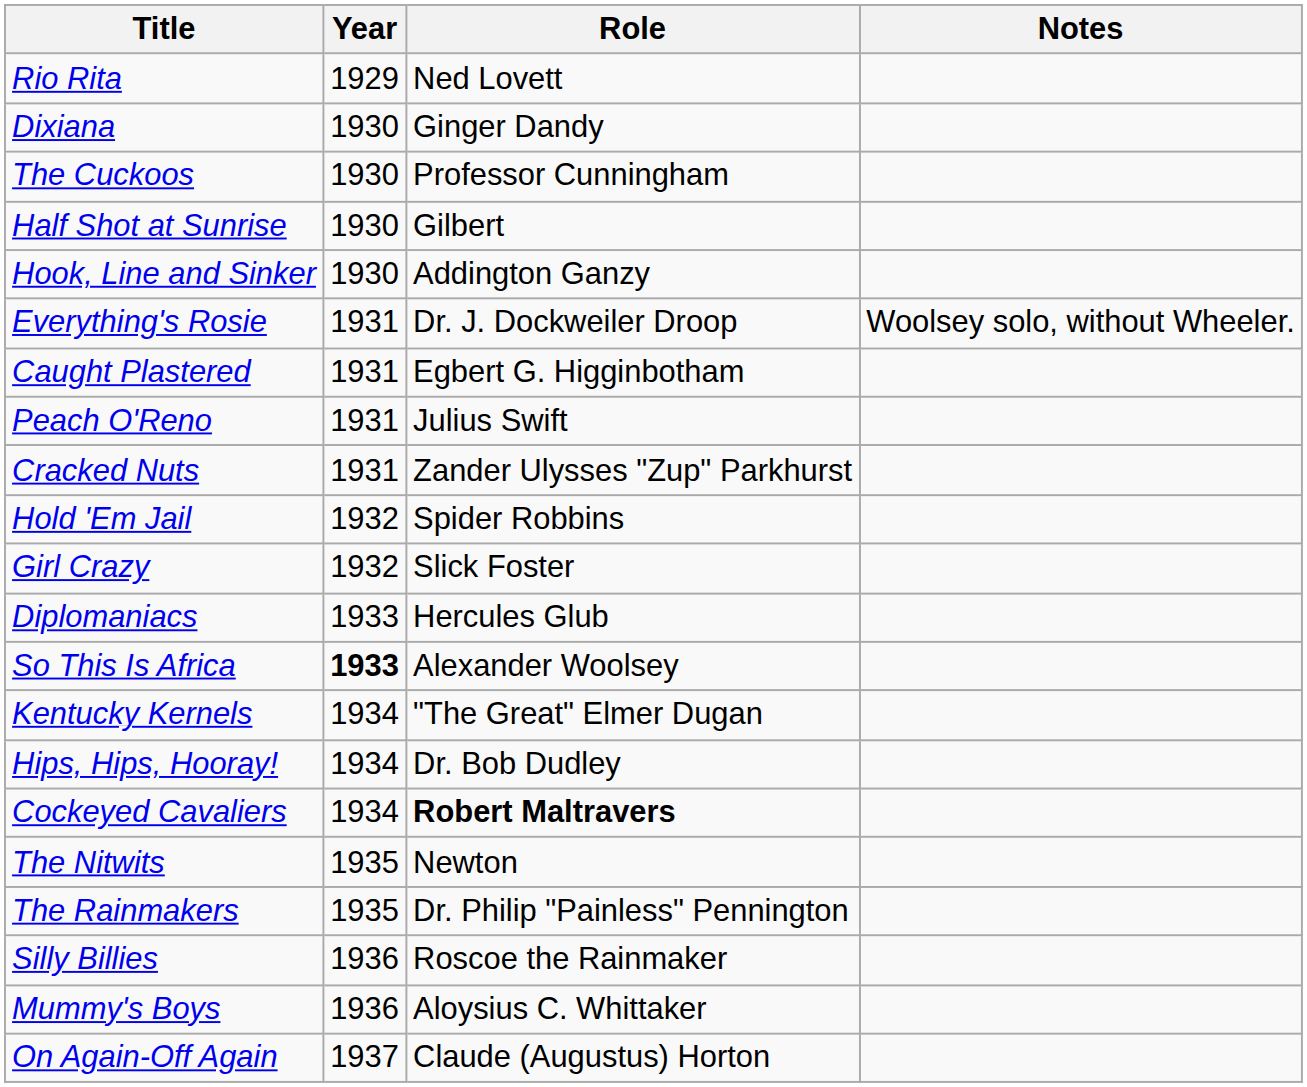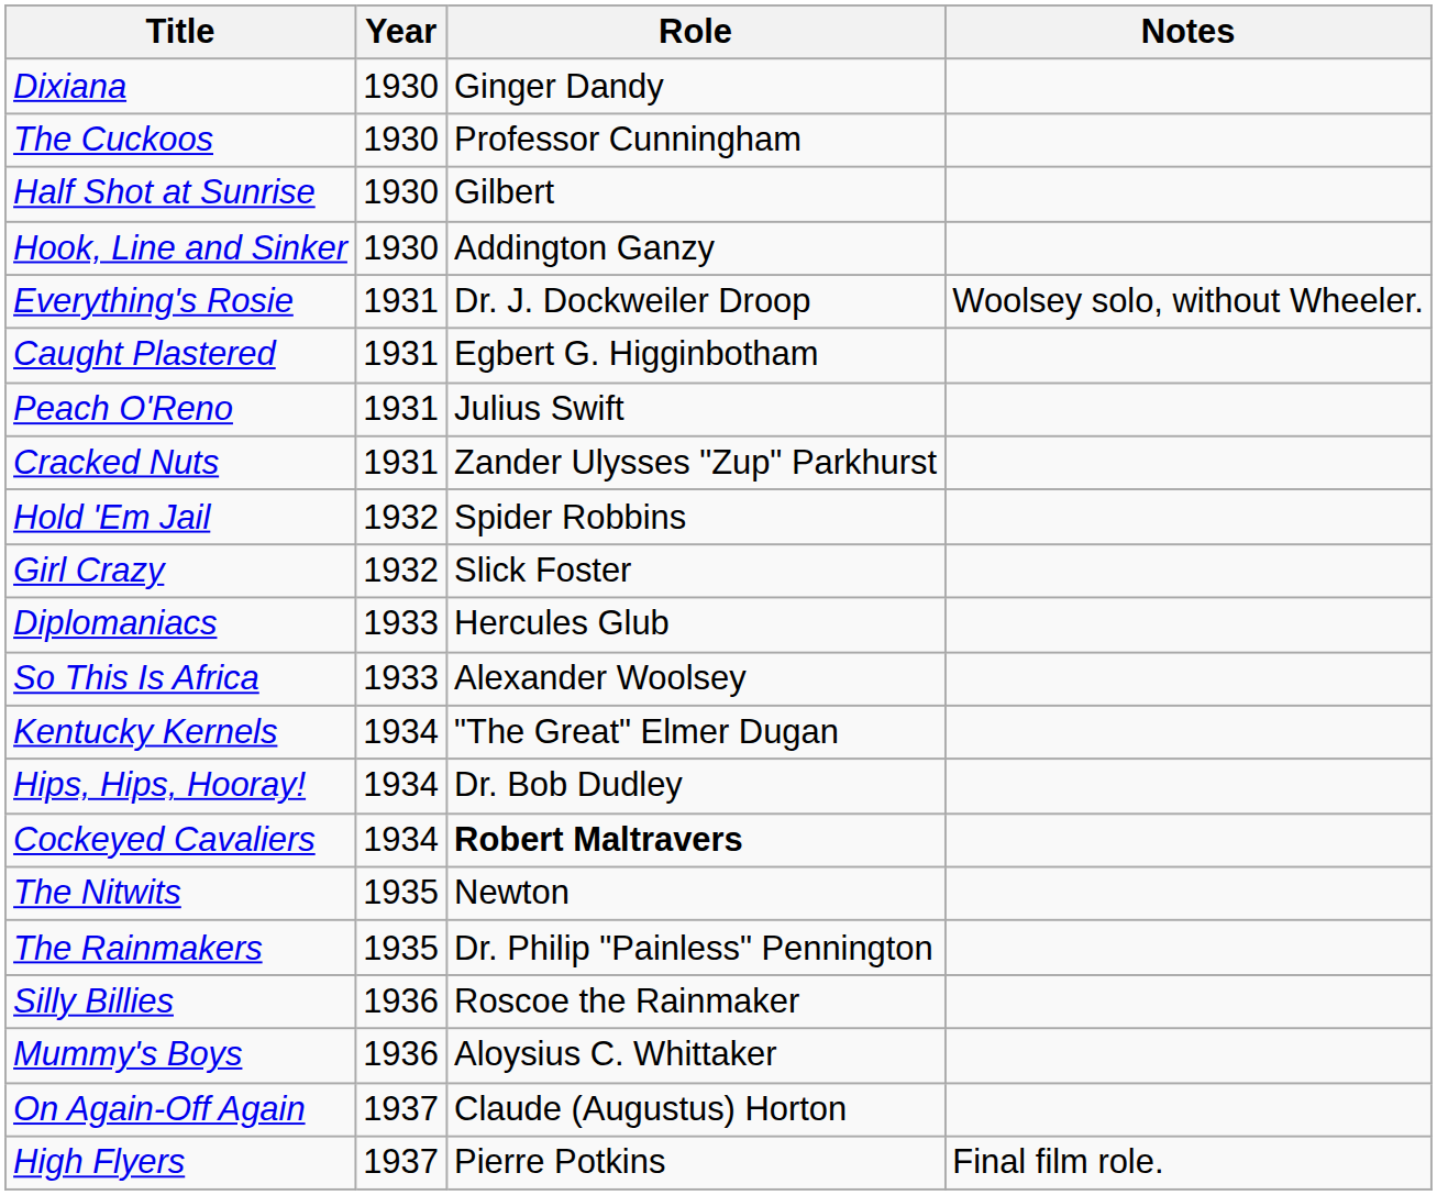- row: Rio Rita | 1929 | Ned Lovett
So This Is Africa | Year: bold -> normal
+ row: High Flyers | 1937 | Pierre Potkins | Final film role.
